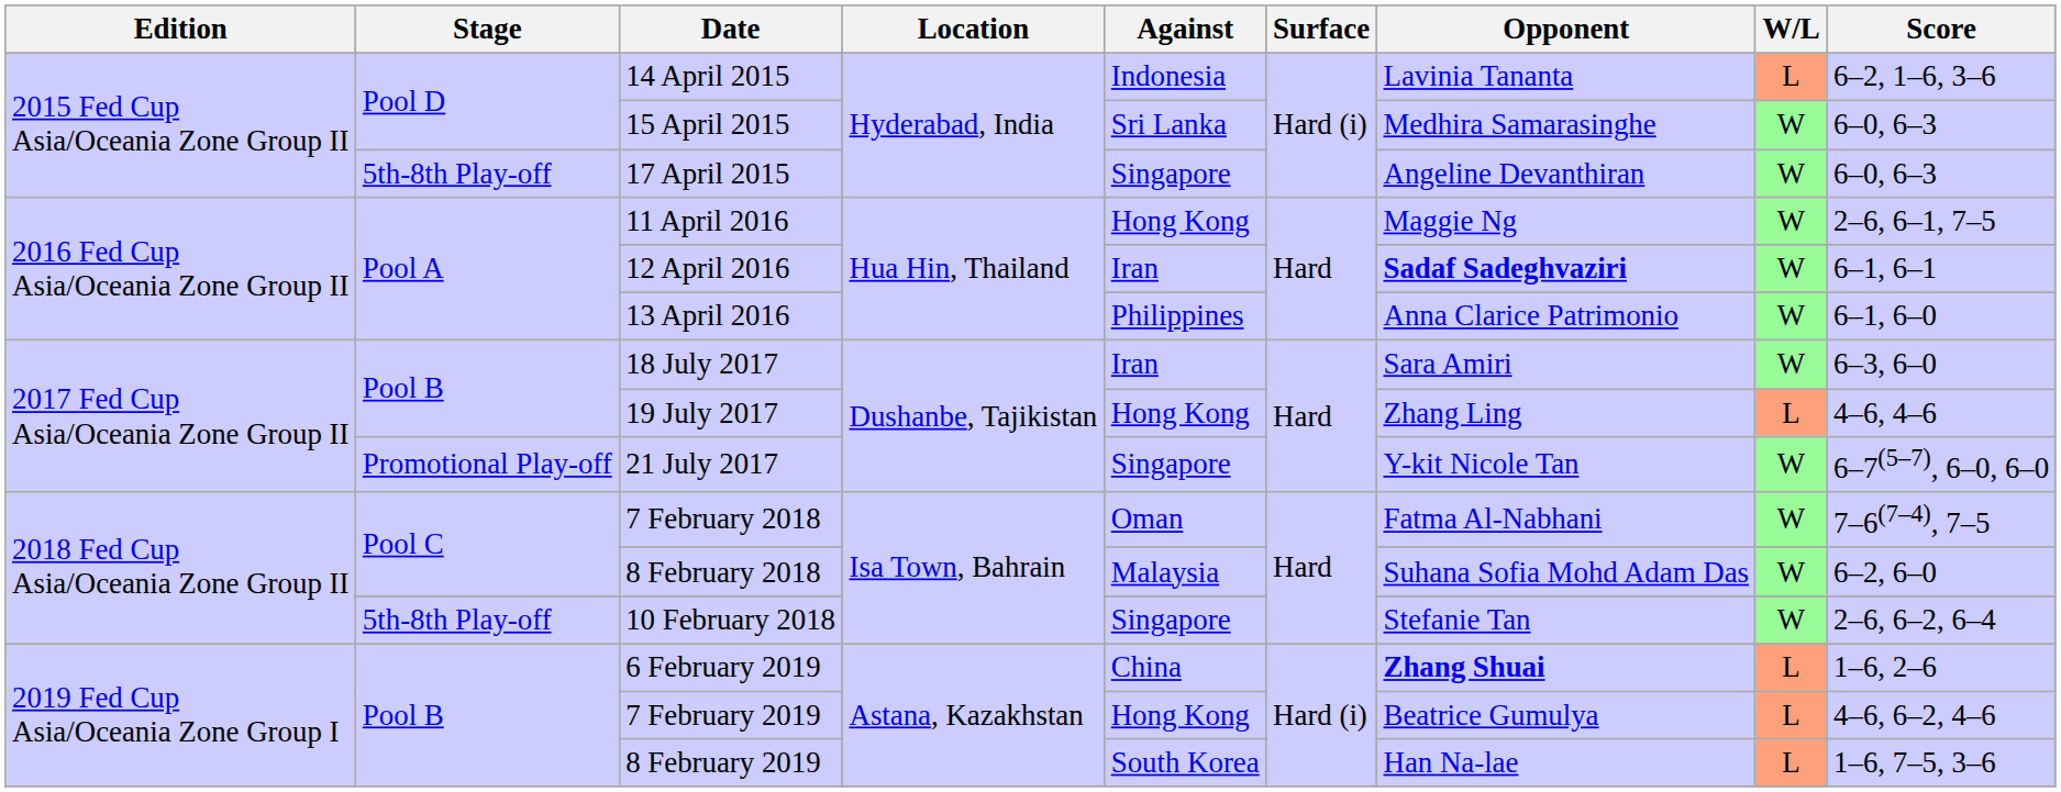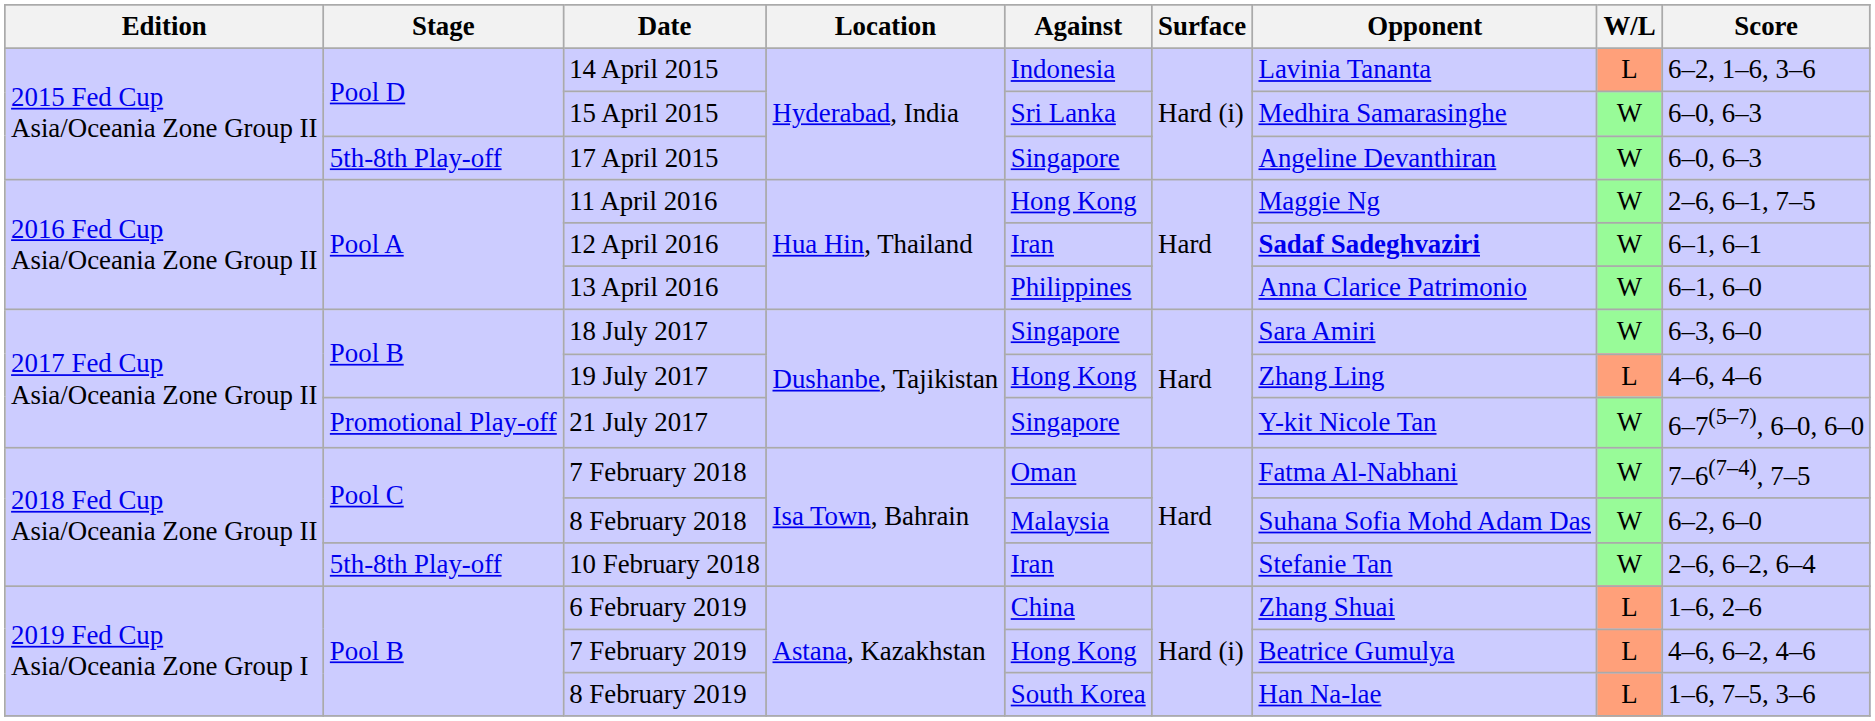18 July 2017 | Against: Iran -> Singapore
10 February 2018 | Against: Singapore -> Iran
6 February 2019 | Opponent: bold -> normal
